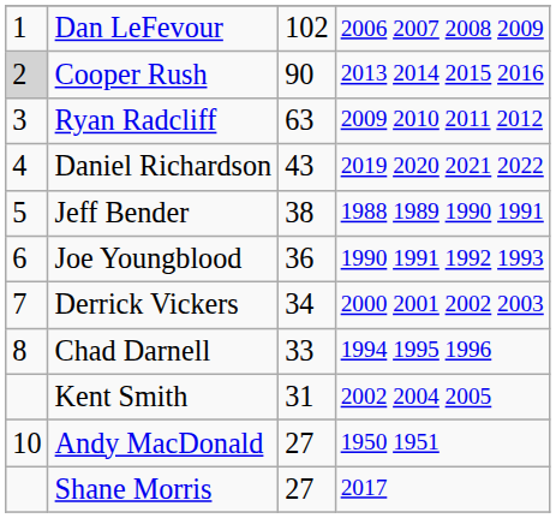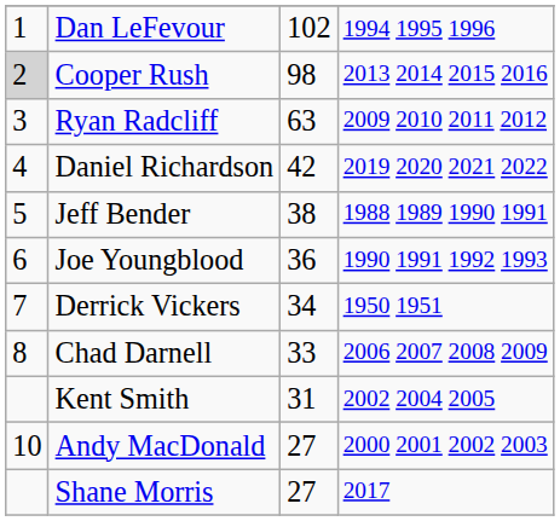Dan LeFevour | column 4: 2006 2007 2008 2009 -> 1994 1995 1996
Cooper Rush | column 3: 90 -> 98
Daniel Richardson | column 3: 43 -> 42
Derrick Vickers | column 4: 2000 2001 2002 2003 -> 1950 1951
Chad Darnell | column 4: 1994 1995 1996 -> 2006 2007 2008 2009
Andy MacDonald | column 4: 1950 1951 -> 2000 2001 2002 2003
